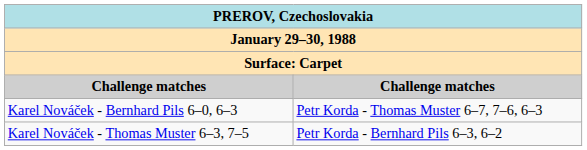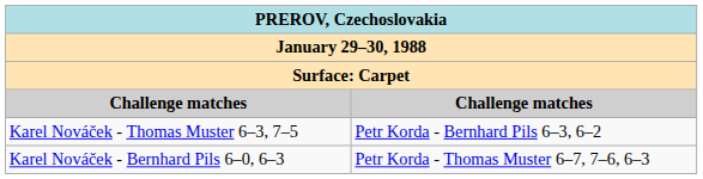rows swapped: Karel Nováček - Bernhard Pils 6–0, 6–3 <-> Karel Nováček - Thomas Muster 6–3, 7–5
